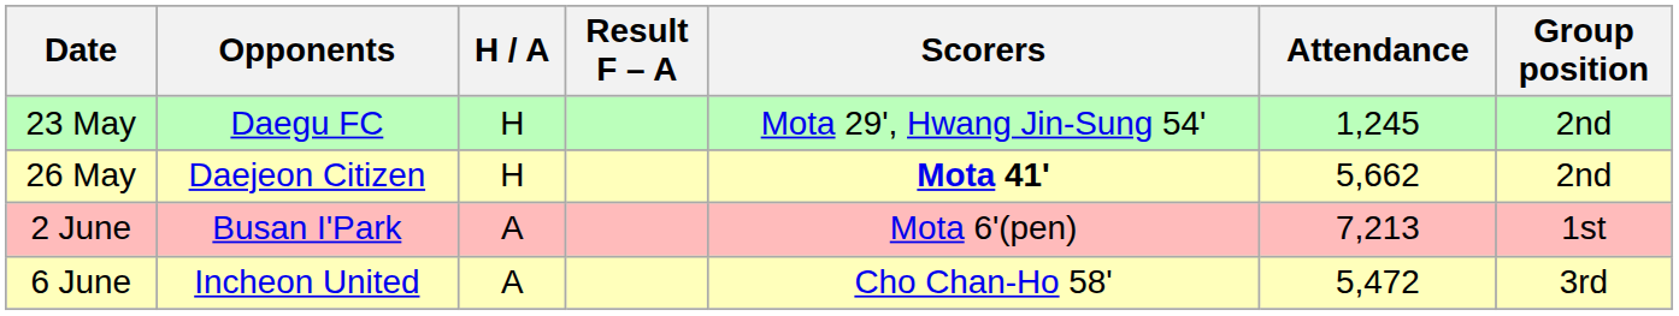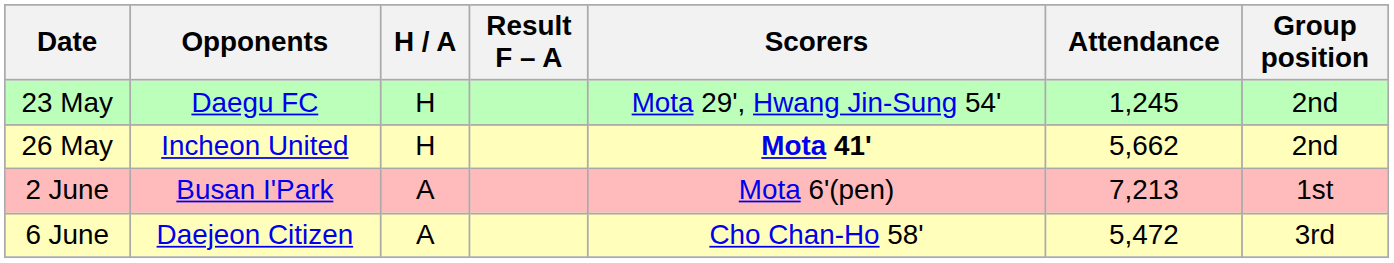26 May | Opponents: Daejeon Citizen -> Incheon United
6 June | Opponents: Incheon United -> Daejeon Citizen
